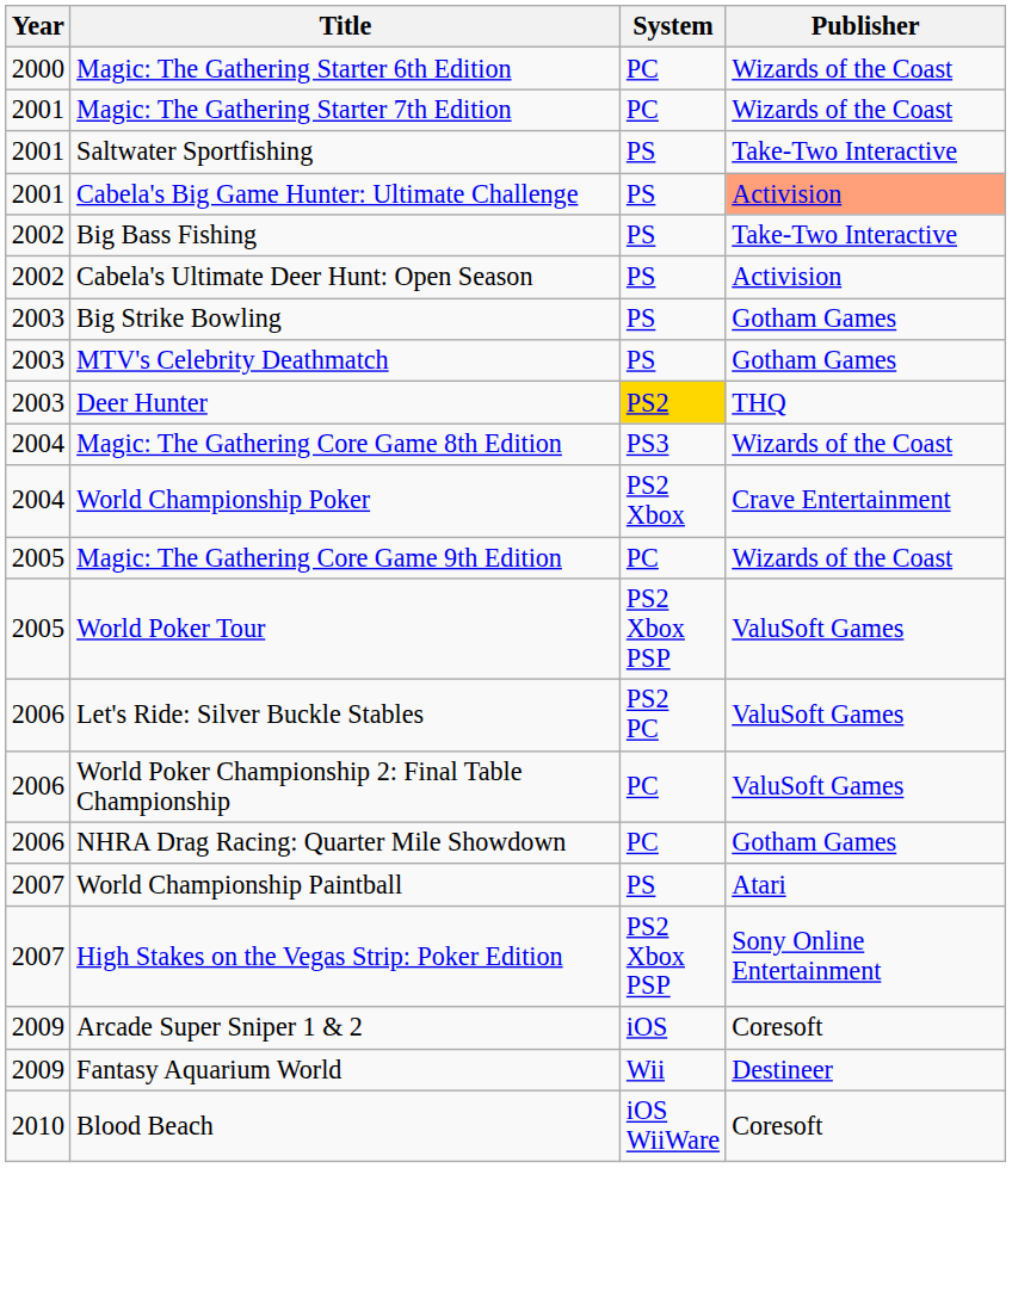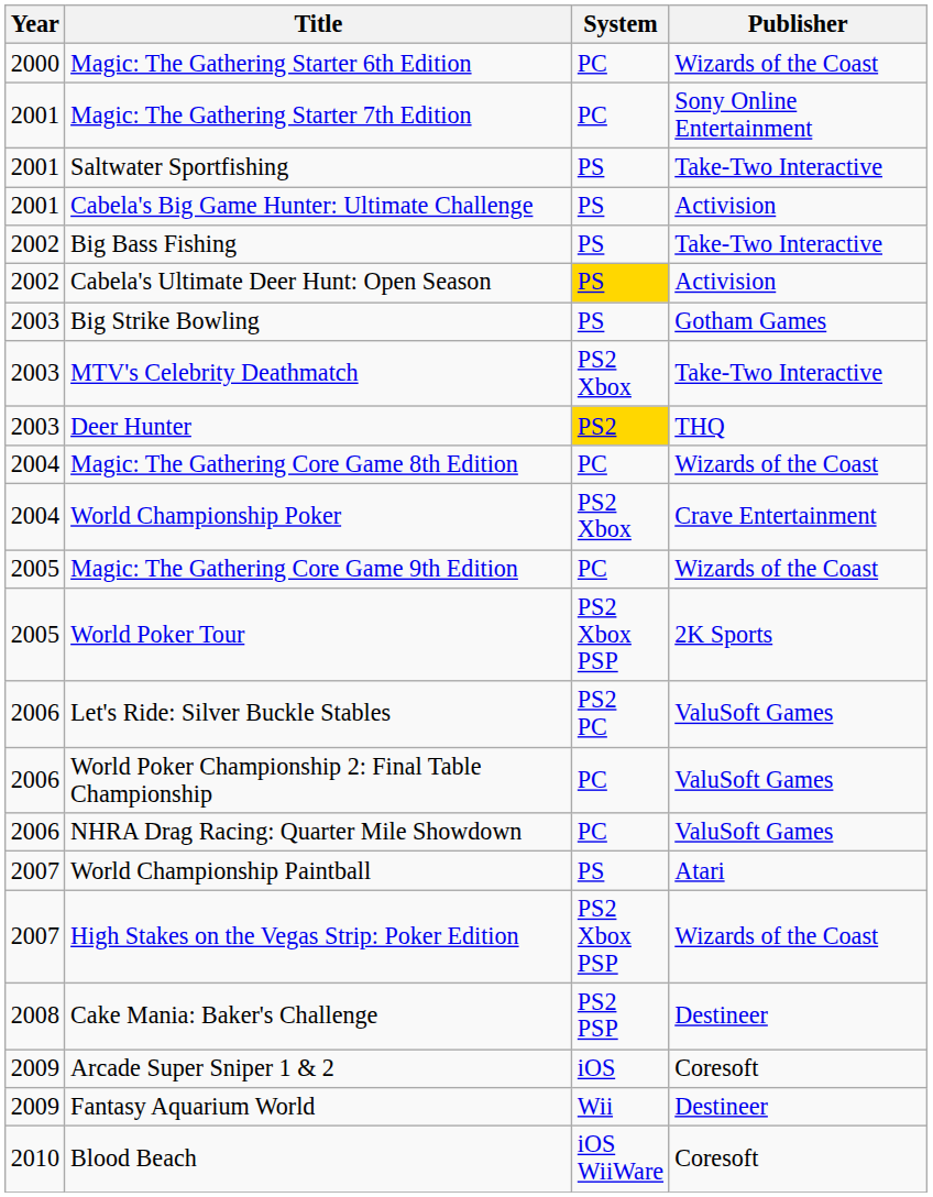Magic: The Gathering Starter 7th Edition | Publisher: Wizards of the Coast -> Sony Online Entertainment
Cabela's Big Game Hunter: Ultimate Challenge | Publisher: lightsalmon background -> no background
Cabela's Ultimate Deer Hunt: Open Season | System: no background -> gold background
MTV's Celebrity Deathmatch | System: PS -> PS2 Xbox
MTV's Celebrity Deathmatch | Publisher: Gotham Games -> Take-Two Interactive
Magic: The Gathering Core Game 8th Edition | System: PS3 -> PC
World Poker Tour | Publisher: ValuSoft Games -> 2K Sports
NHRA Drag Racing: Quarter Mile Showdown | Publisher: Gotham Games -> ValuSoft Games
High Stakes on the Vegas Strip: Poker Edition | Publisher: Sony Online Entertainment -> Wizards of the Coast
+ row: 2008 | Cake Mania: Baker's Challenge | PS2 PSP | Destineer
